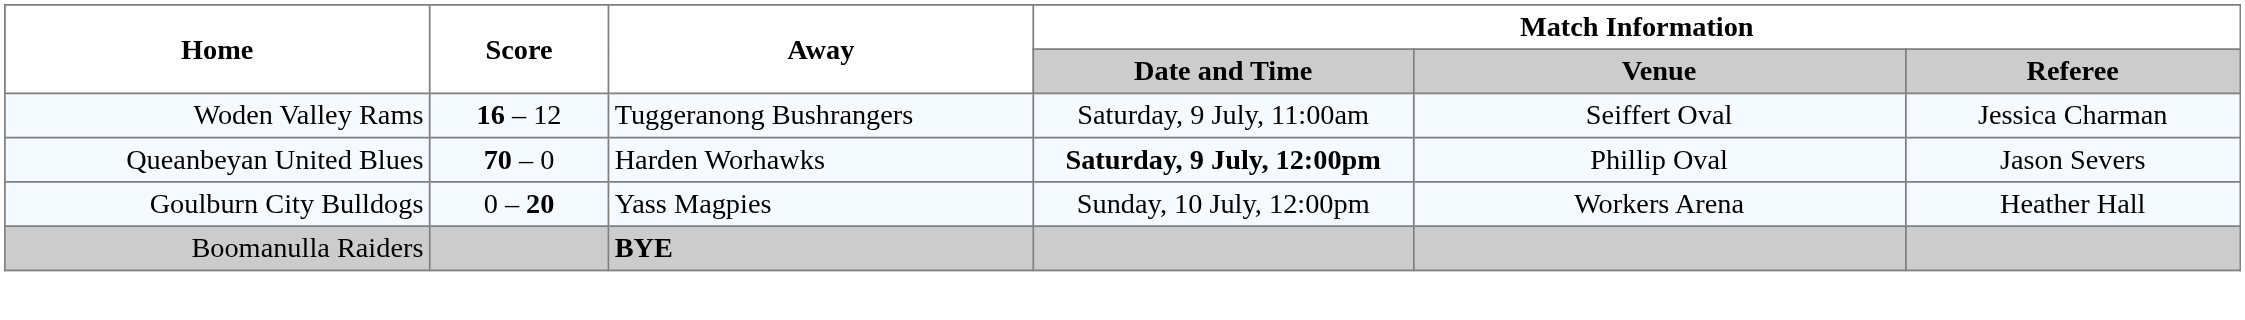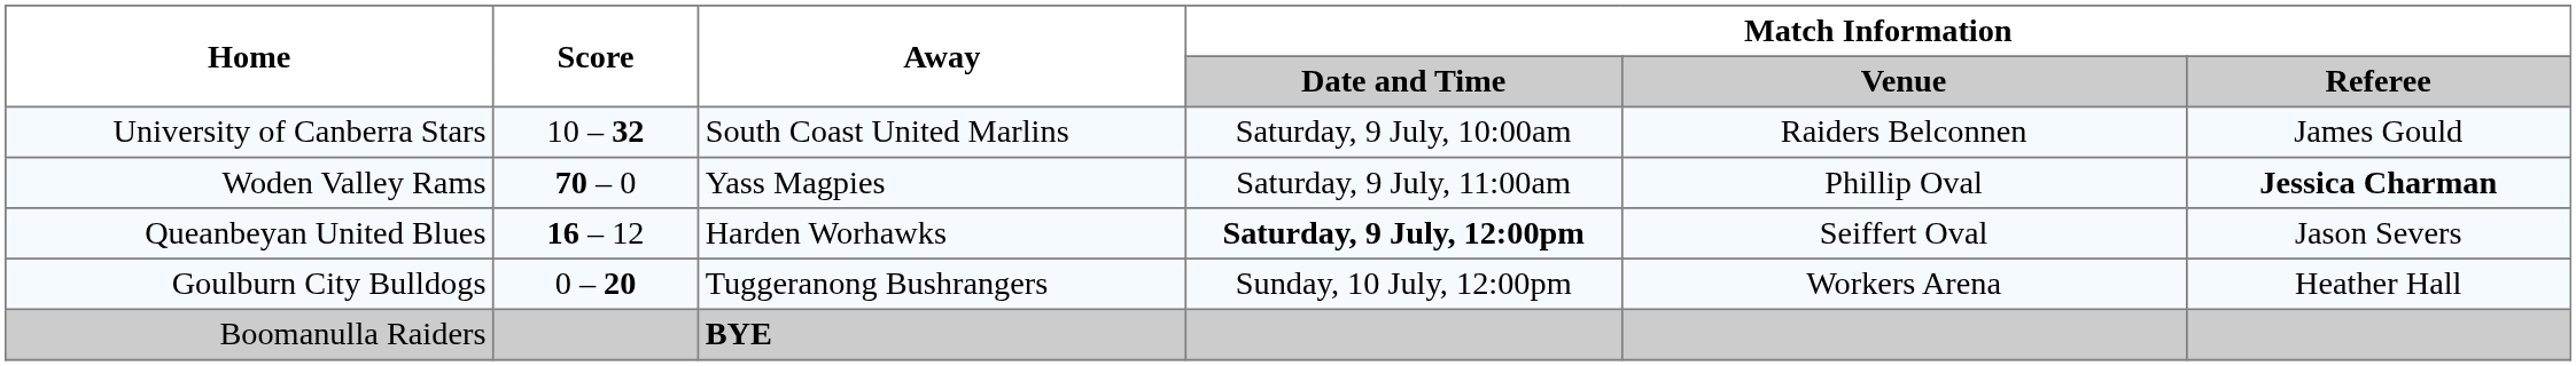+ row: University of Canberra Stars | 10 – 32 | South Coast United Marlins | Saturday, 9 July, 10:00am | Raiders Belconnen | James Gould
Woden Valley Rams | Score: 16 – 12 -> 70 – 0
Woden Valley Rams | Away: Tuggeranong Bushrangers -> Yass Magpies
Woden Valley Rams | Match Information / Venue: Seiffert Oval -> Phillip Oval
Woden Valley Rams | Match Information / Referee: normal -> bold
Queanbeyan United Blues | Score: 70 – 0 -> 16 – 12
Queanbeyan United Blues | Match Information / Venue: Phillip Oval -> Seiffert Oval
Goulburn City Bulldogs | Away: Yass Magpies -> Tuggeranong Bushrangers
